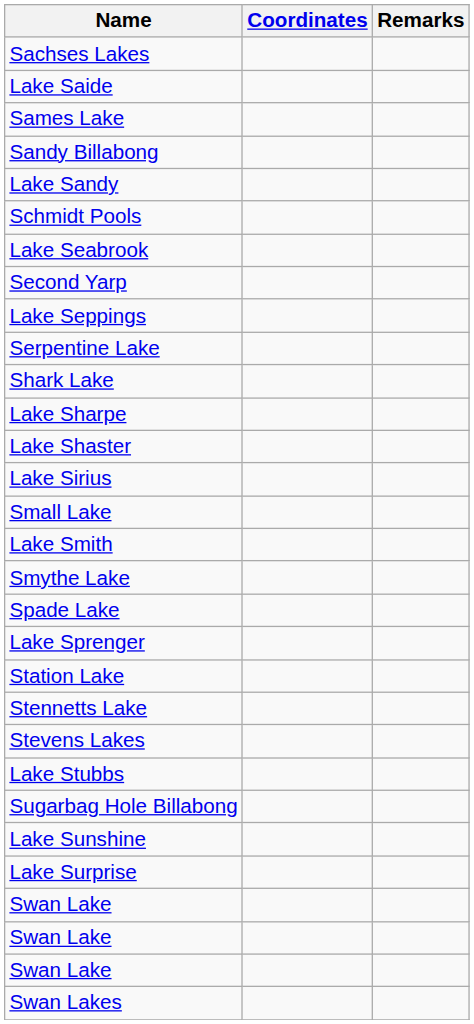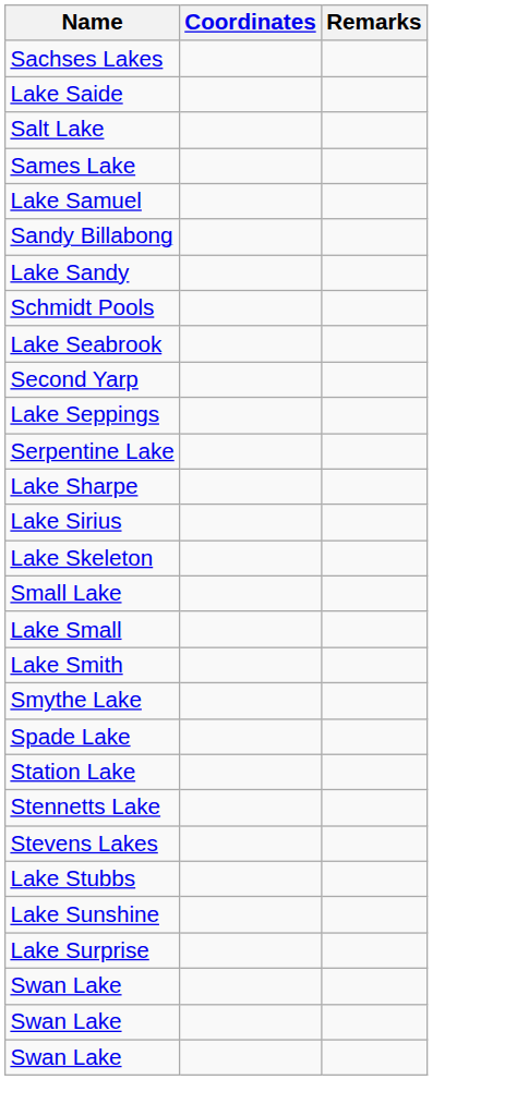+ row: Salt Lake
+ row: Lake Samuel
- row: Shark Lake
- row: Lake Shaster
+ row: Lake Skeleton
+ row: Lake Small
- row: Lake Sprenger
- row: Sugarbag Hole Billabong
- row: Swan Lakes
